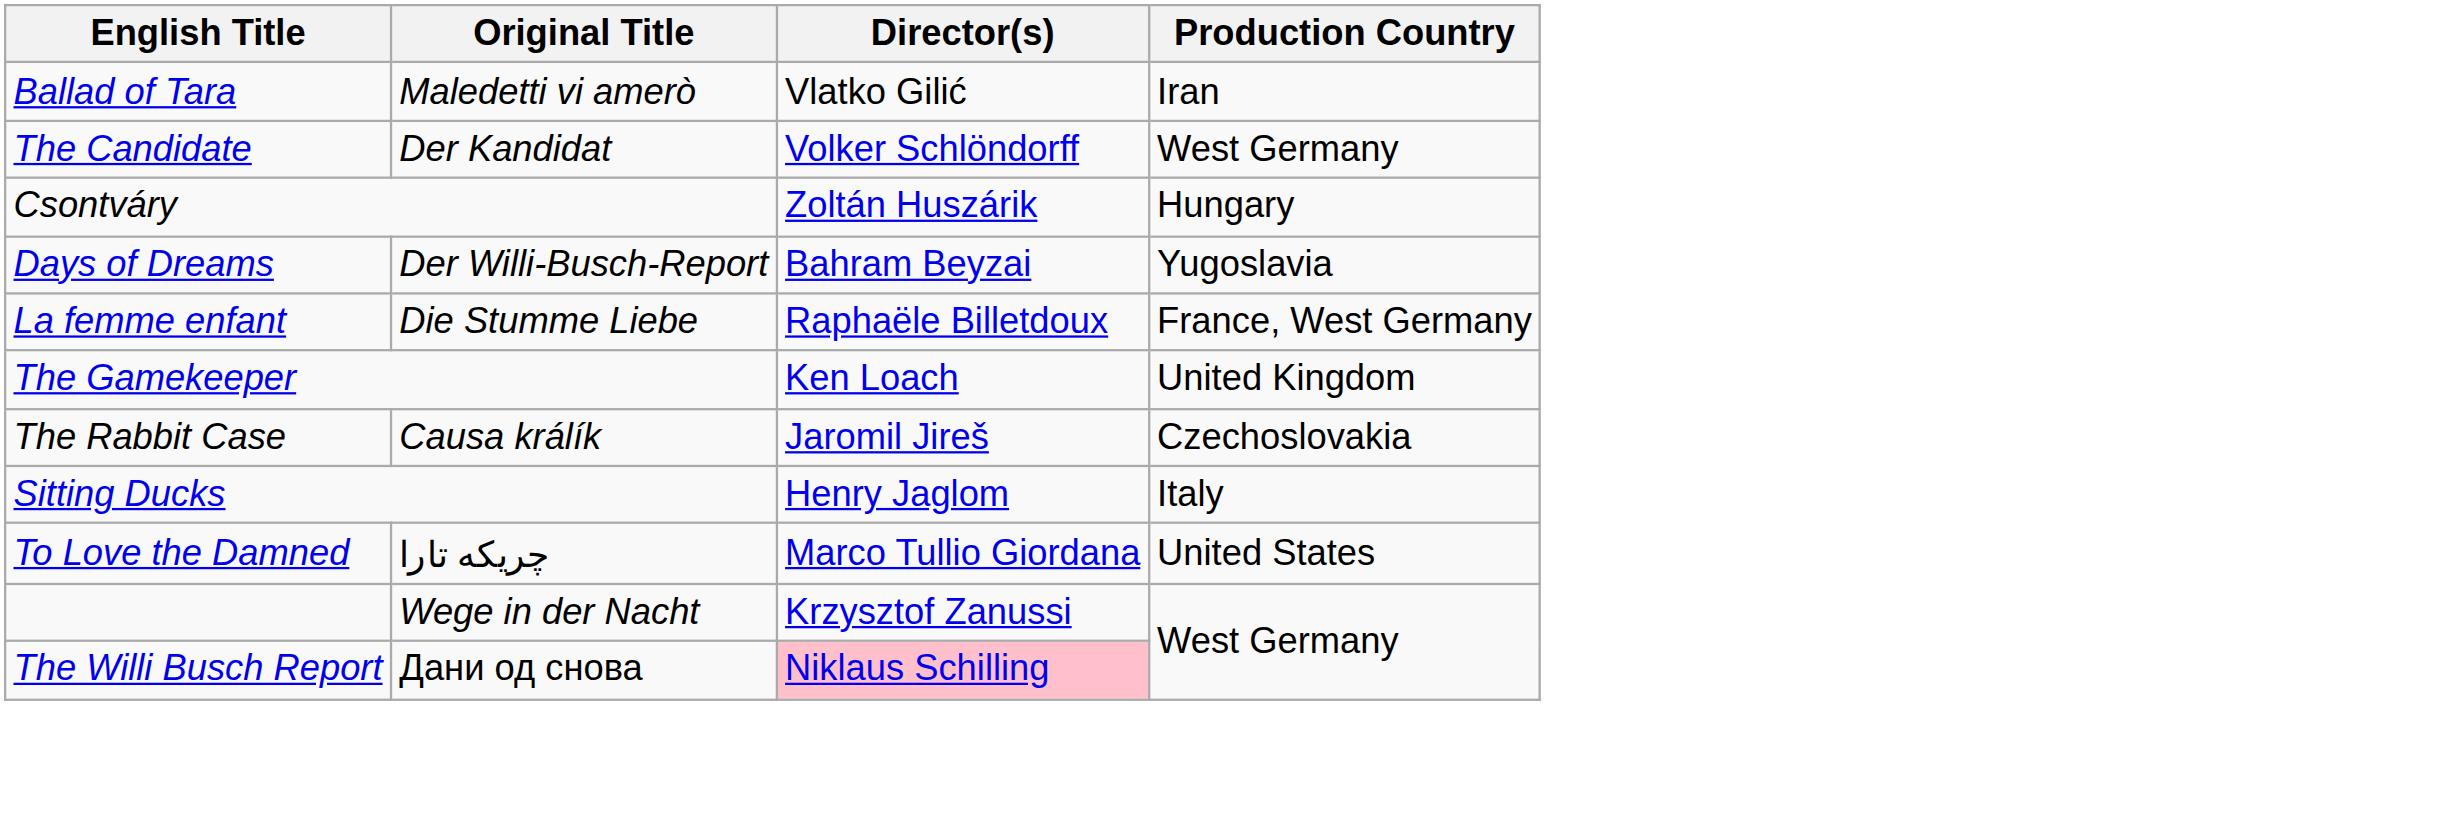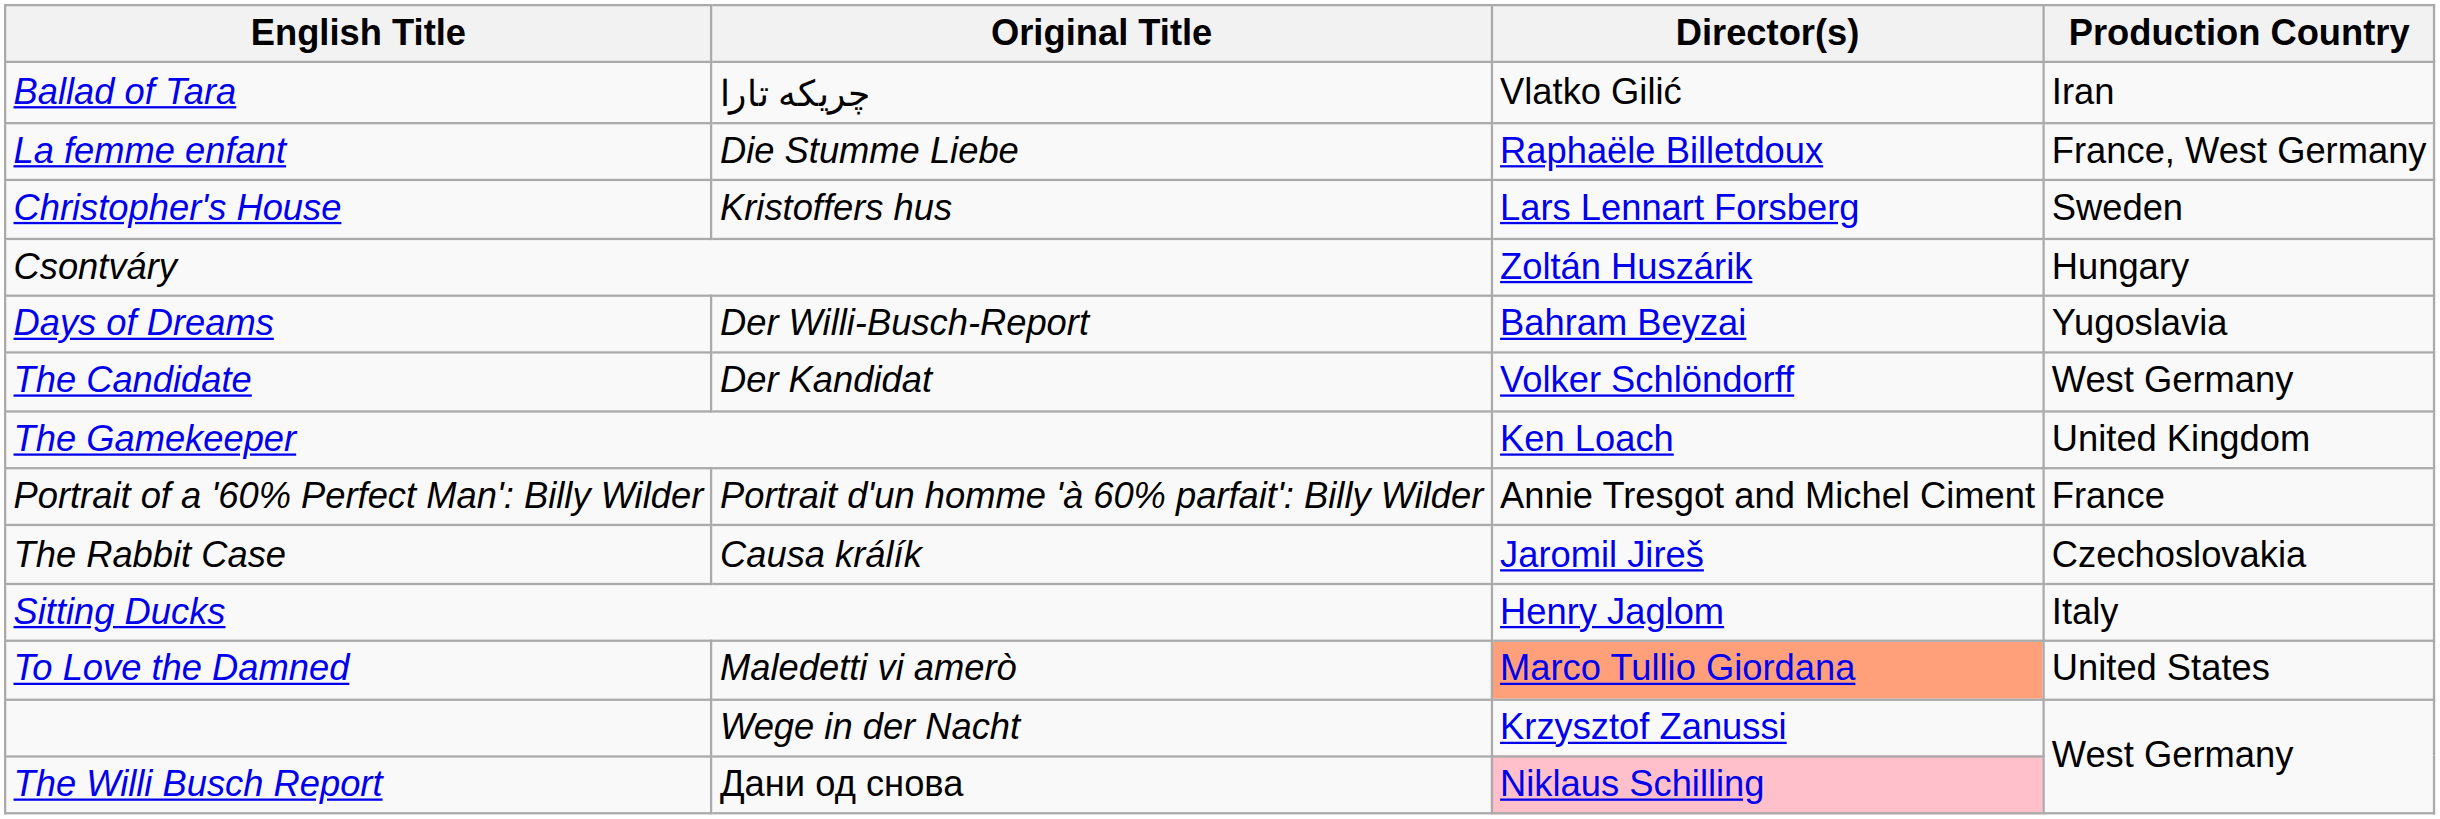Ballad of Tara | Original Title: Maledetti vi amerò -> چریکه تارا
rows swapped: The Candidate <-> La femme enfant
+ row: Christopher's House | Kristoffers hus | Lars Lennart Forsberg | Sweden
+ row: Portrait of a '60% Perfect Man': Billy Wilder | Portrait d'un homme 'à 60% parfait': Billy Wilder | Annie Tresgot and Michel Ciment | France
To Love the Damned | Original Title: چریکه تارا -> Maledetti vi amerò
To Love the Damned | Director(s): no background -> lightsalmon background
